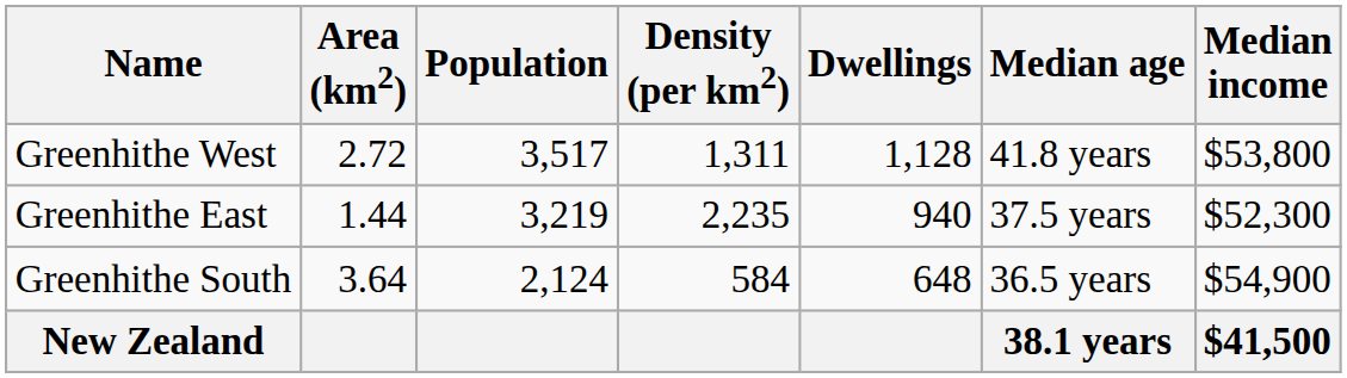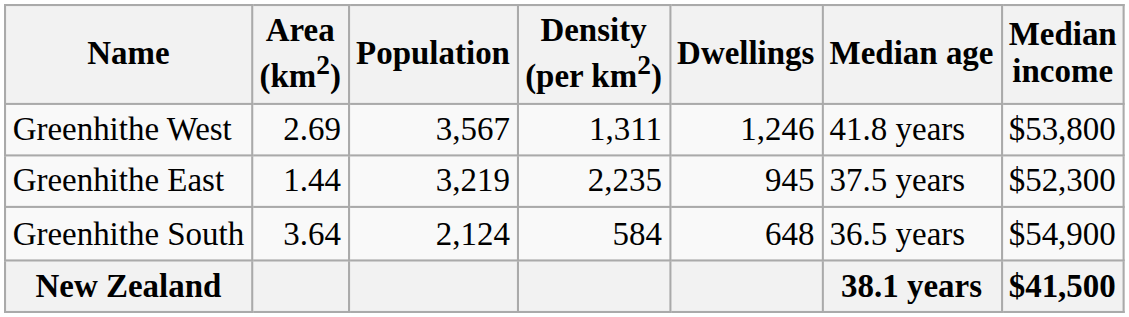Greenhithe West | Area (km2): 2.72 -> 2.69
Greenhithe West | Population: 3,517 -> 3,567
Greenhithe West | Dwellings: 1,128 -> 1,246
Greenhithe East | Dwellings: 940 -> 945
